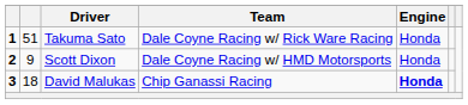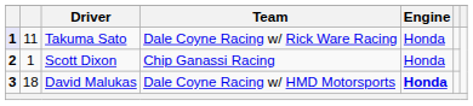Takuma Sato | column 1: no background -> lavender background
Takuma Sato | column 2: 51 -> 11
Scott Dixon | column 2: 9 -> 1
Scott Dixon | Team: Dale Coyne Racing w/ HMD Motorsports -> Chip Ganassi Racing
David Malukas | Team: Chip Ganassi Racing -> Dale Coyne Racing w/ HMD Motorsports
